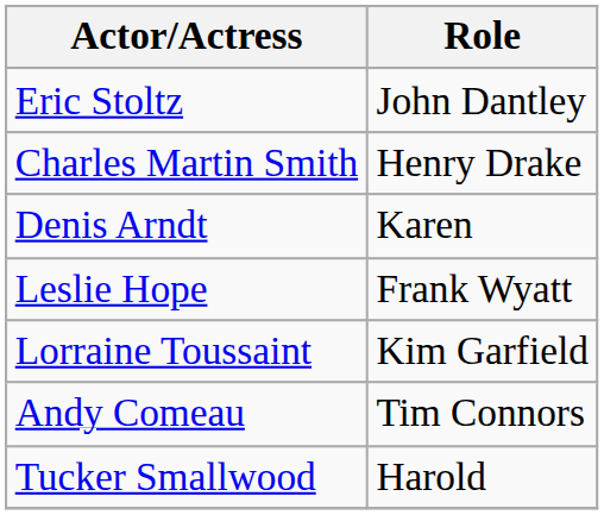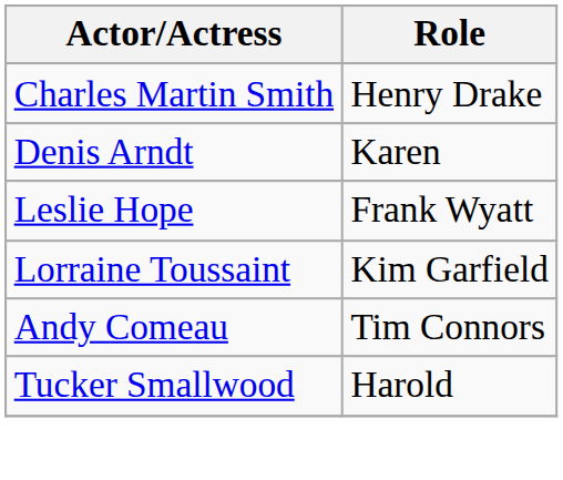- row: Eric Stoltz | John Dantley
